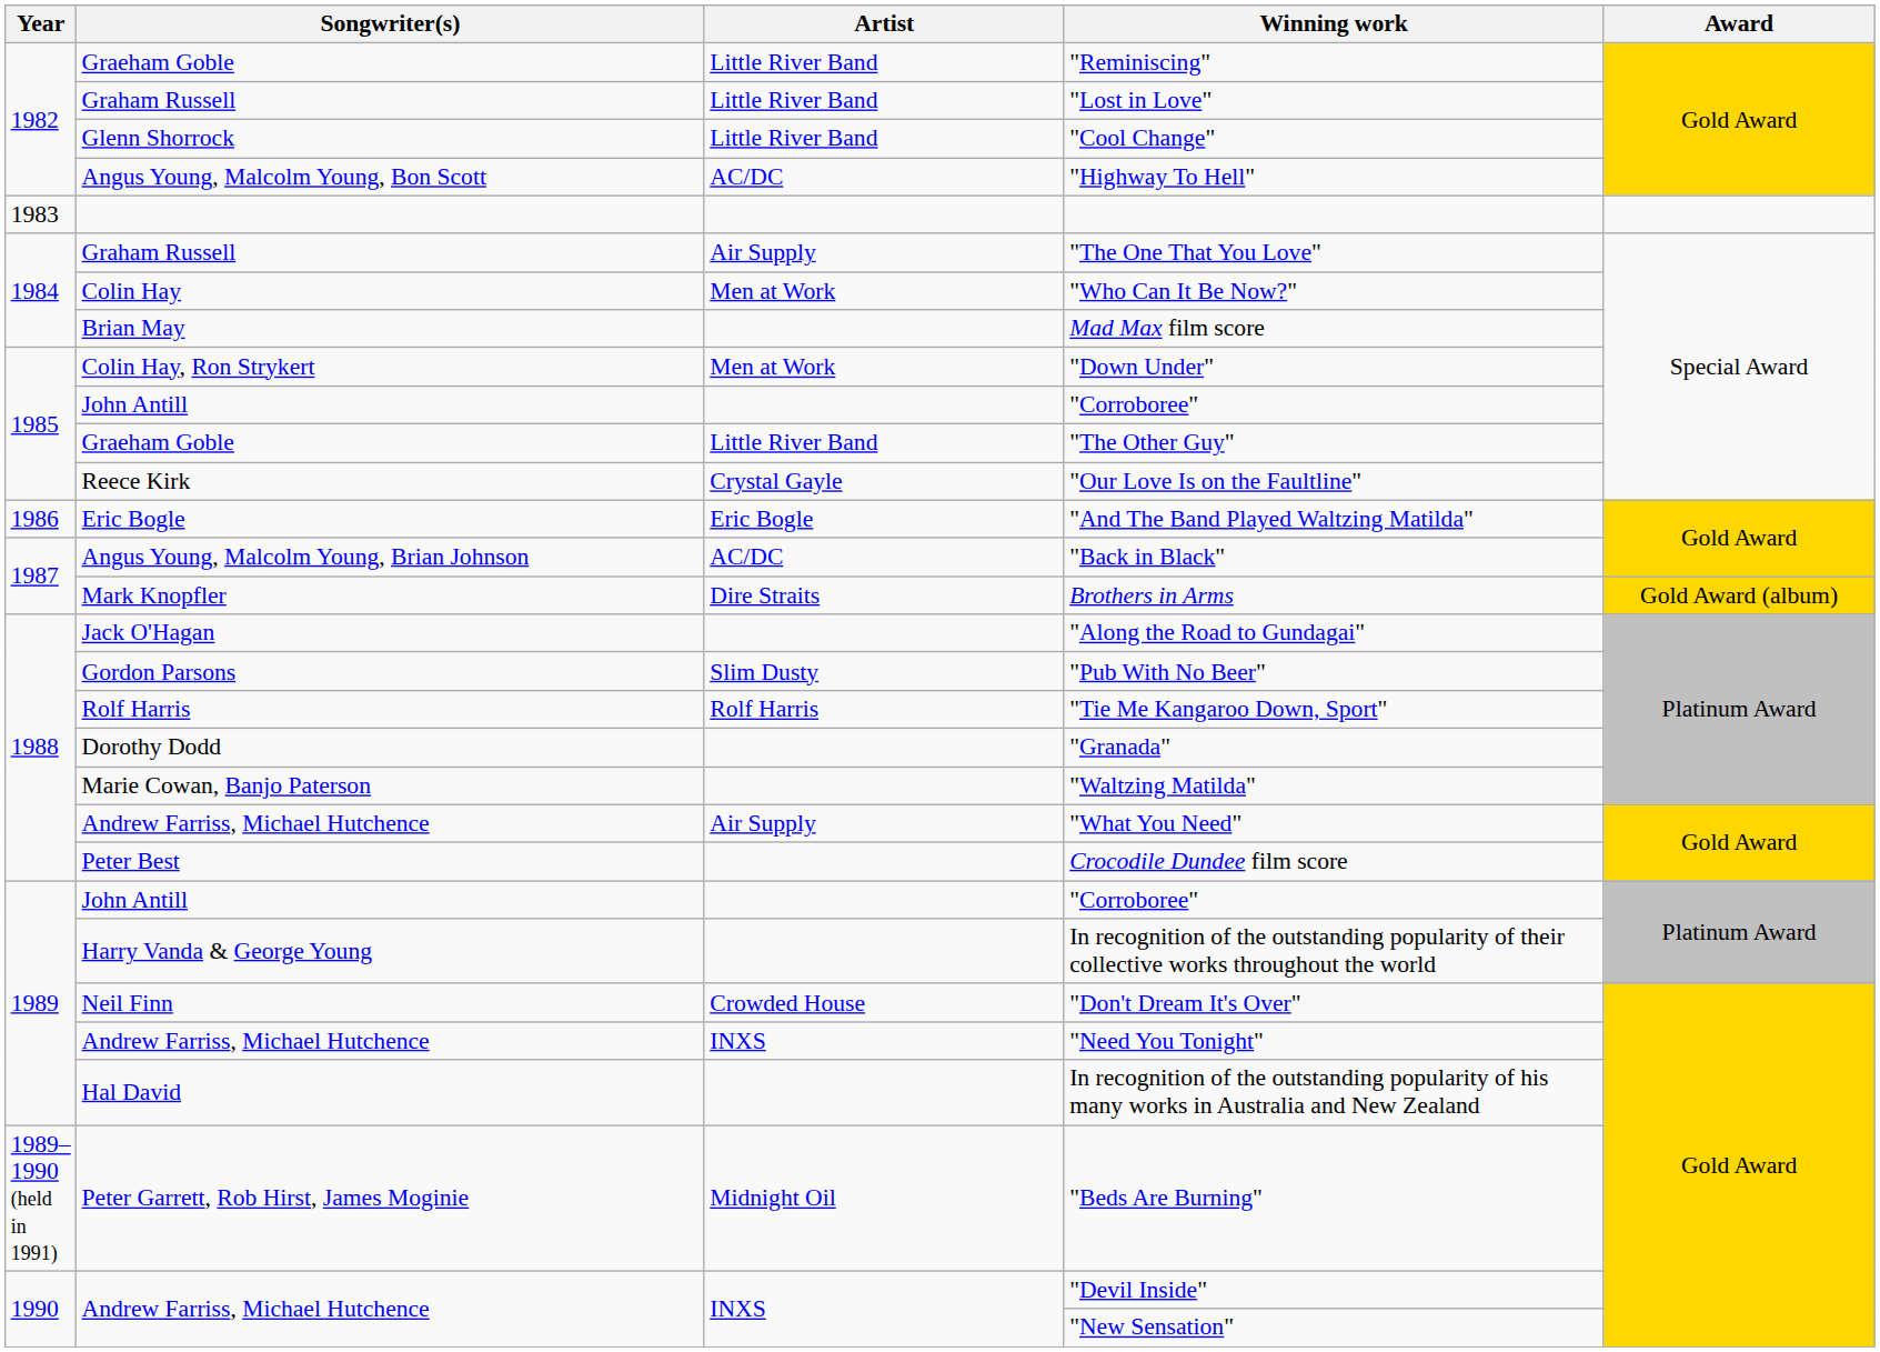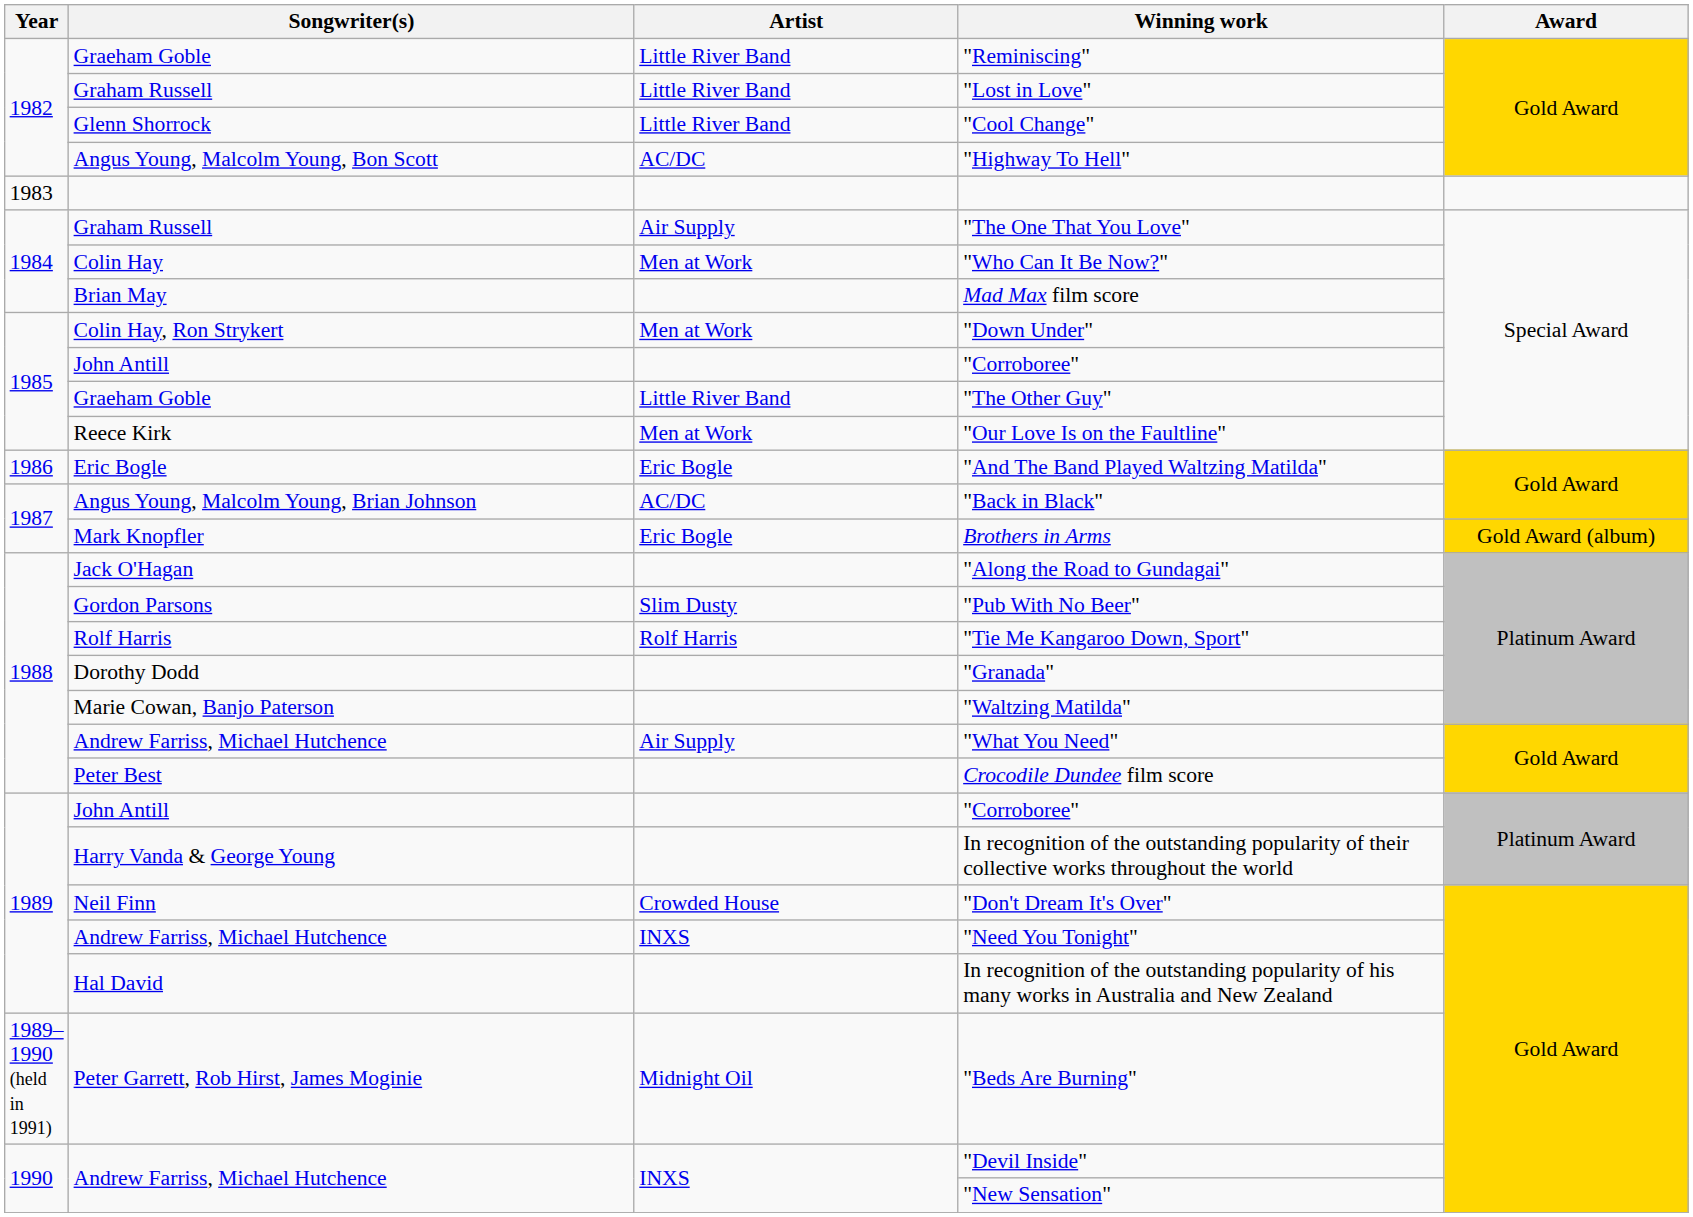"Our Love Is on the Faultline" | Artist: Crystal Gayle -> Men at Work
Brothers in Arms | Artist: Dire Straits -> Eric Bogle
